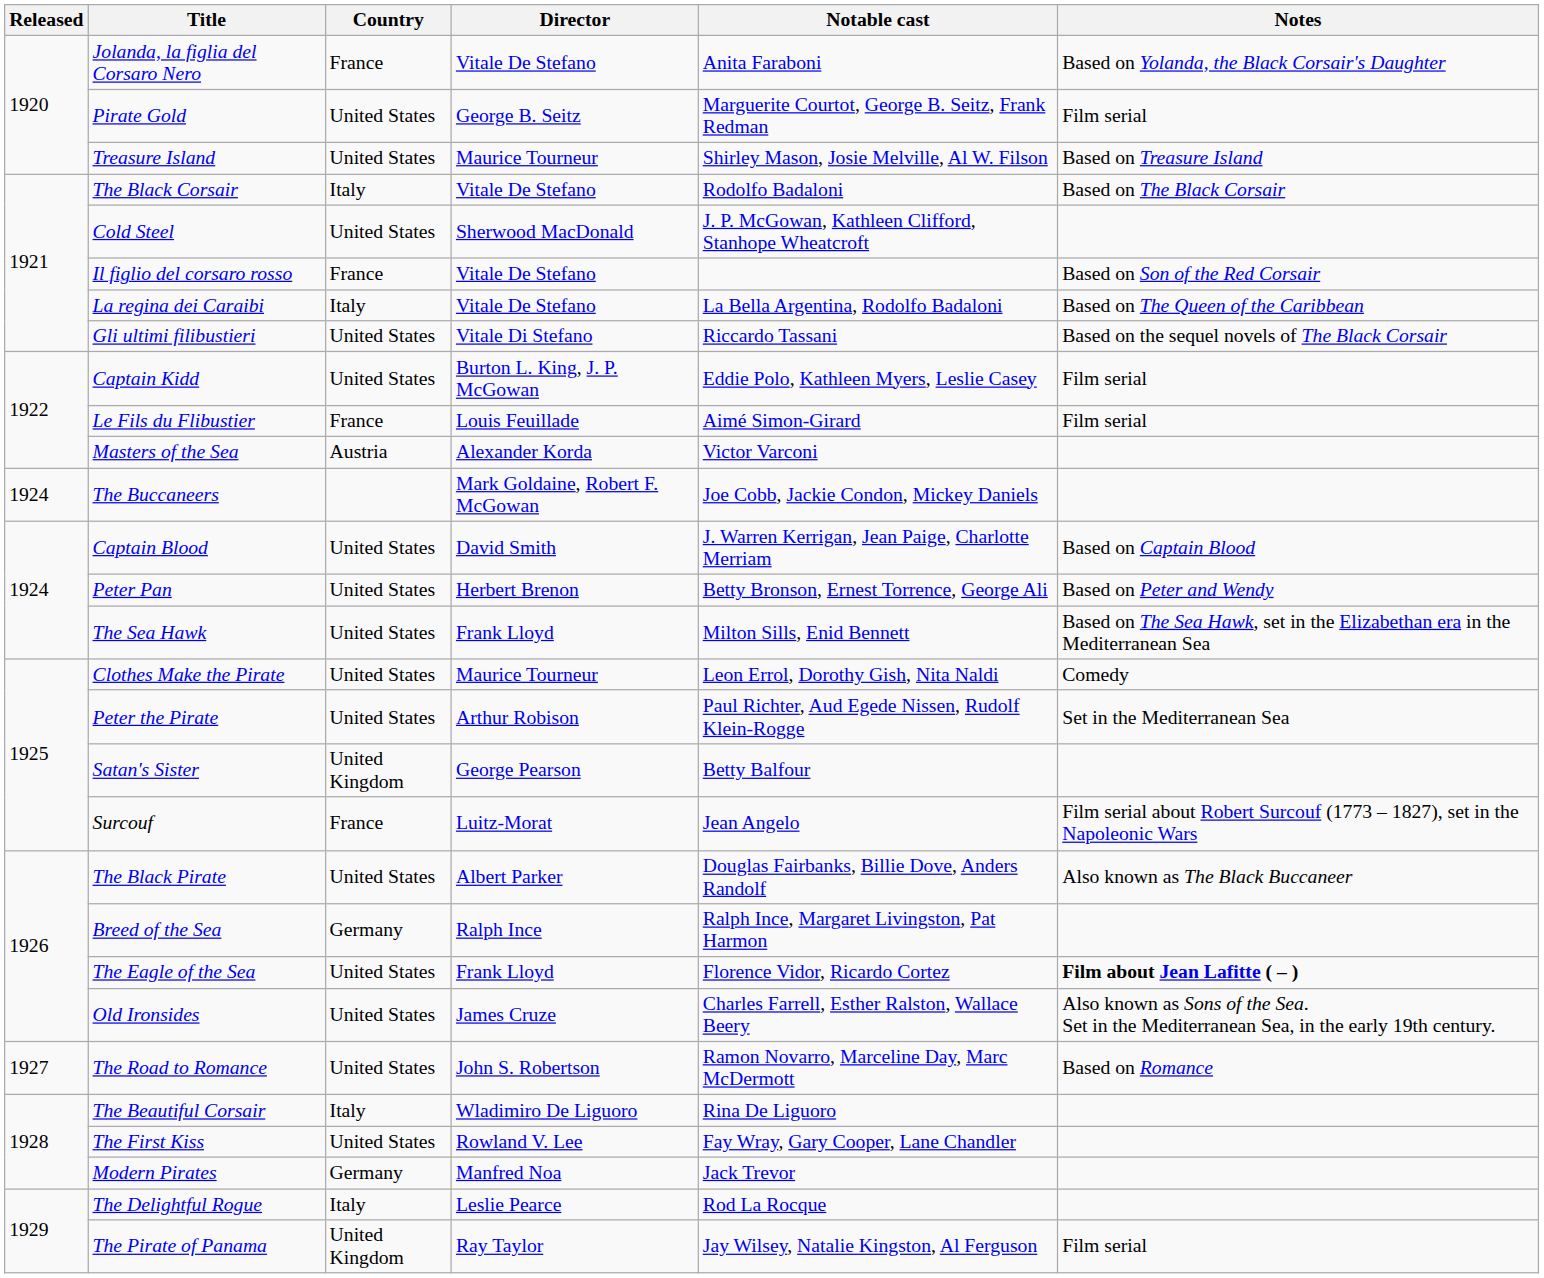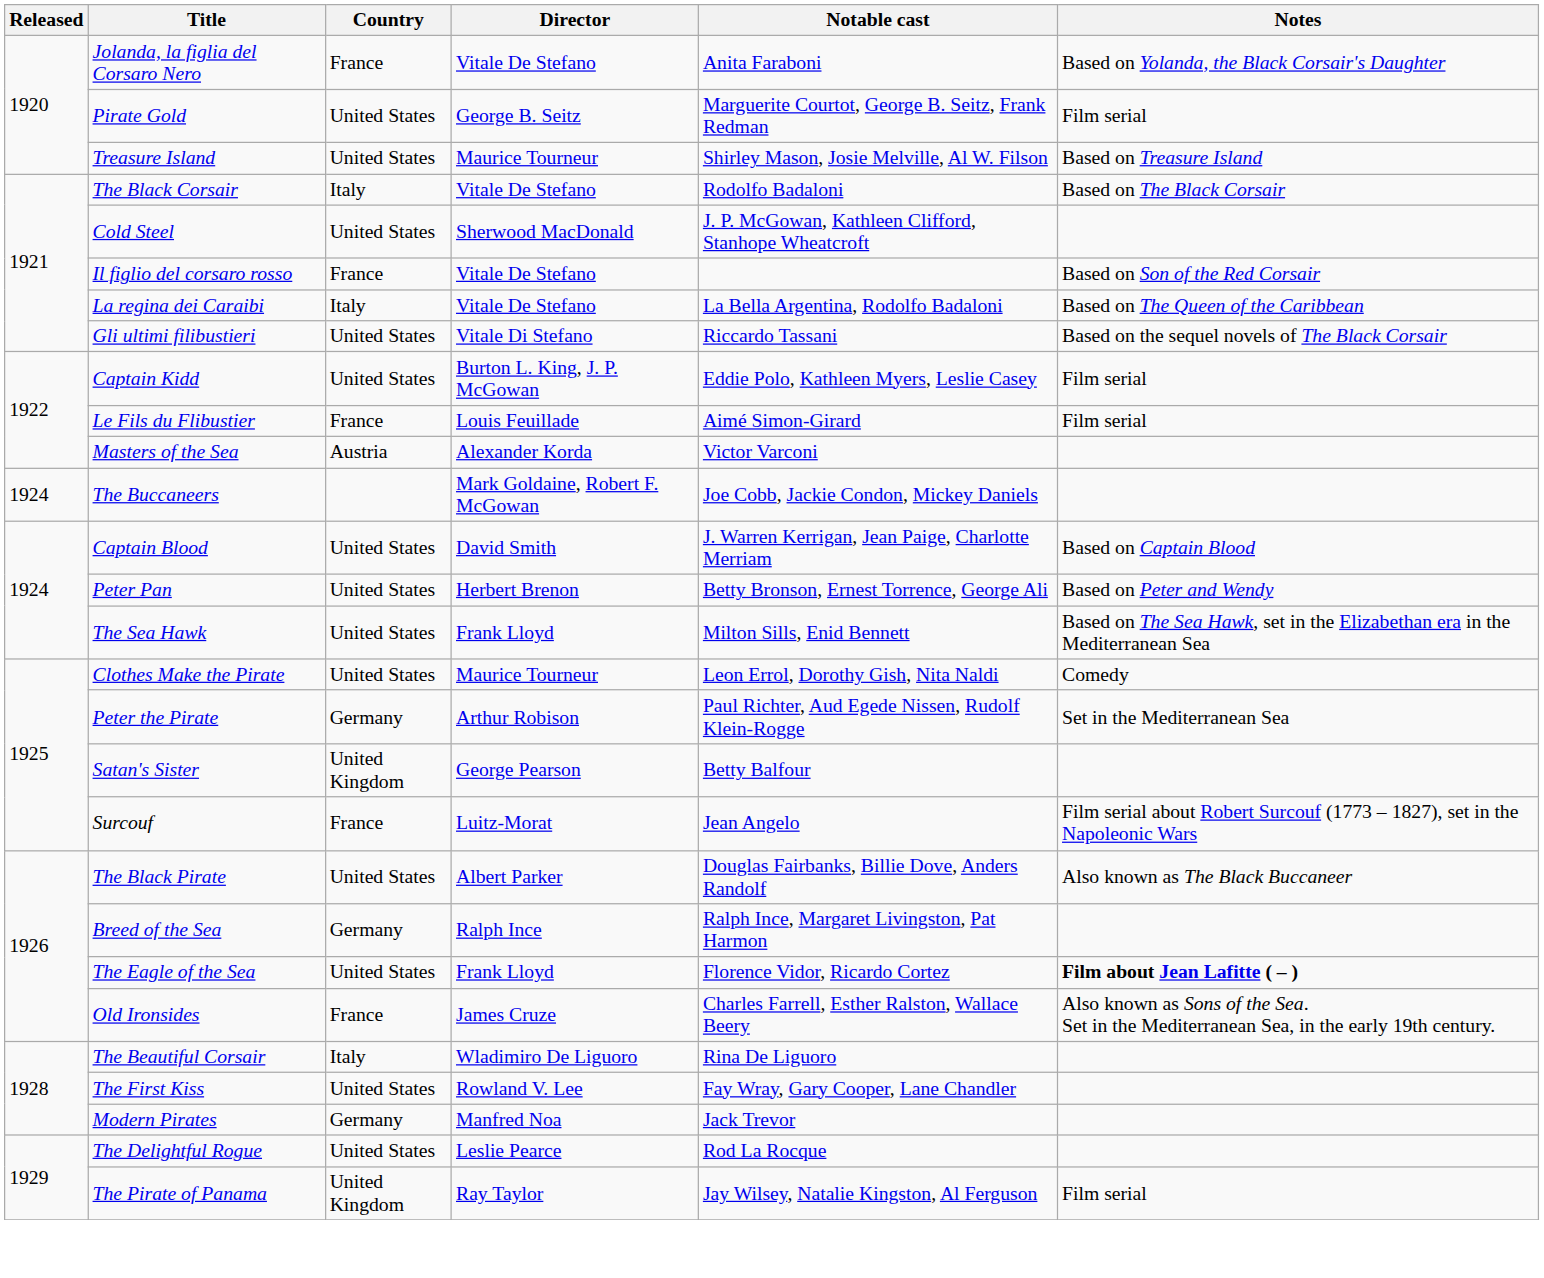Peter the Pirate | Country: United States -> Germany
Old Ironsides | Country: United States -> France
- row: 1927 | The Road to Romance | United States | John S. Robertson | Ramon Novarro, Marceline Day, Marc McDermott | Based on Romance
The Delightful Rogue | Country: Italy -> United States
